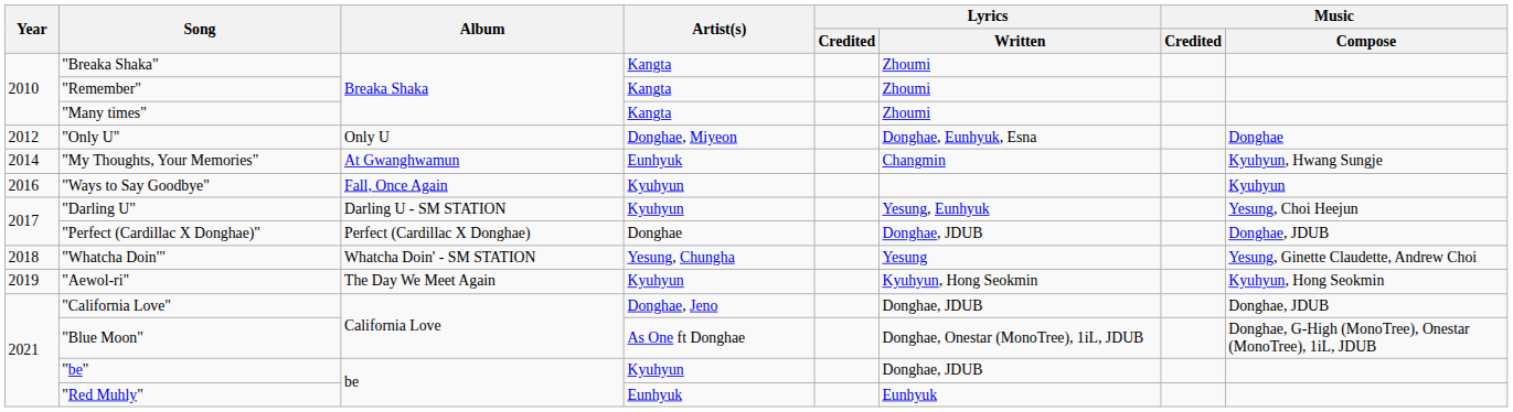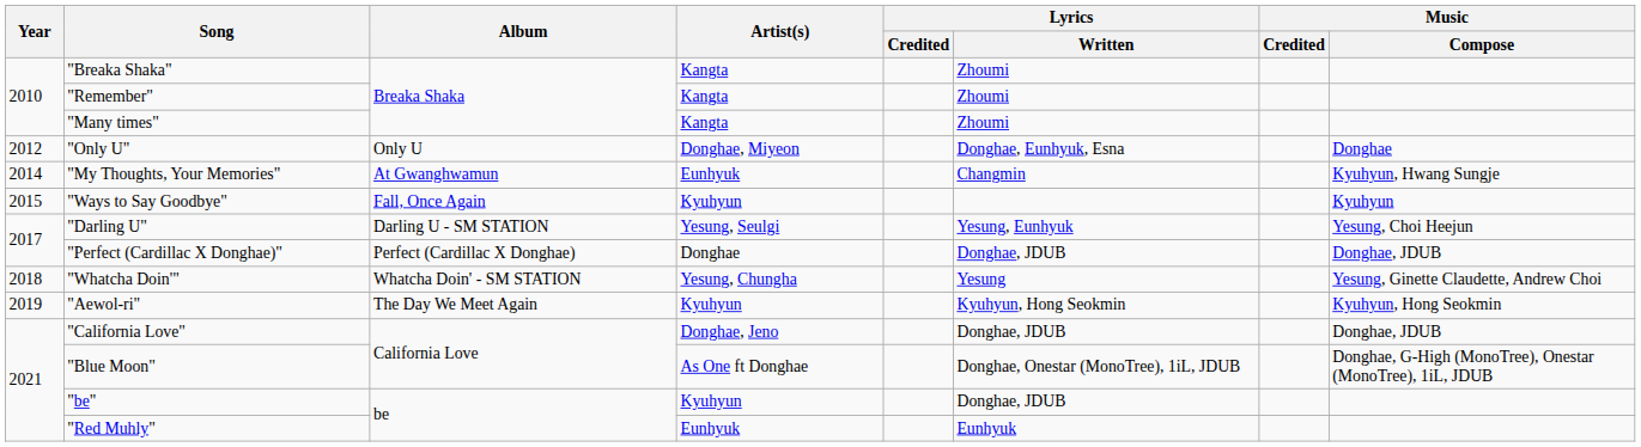"Ways to Say Goodbye" | Year: 2016 -> 2015
"Darling U" | Artist(s): Kyuhyun -> Yesung, Seulgi
